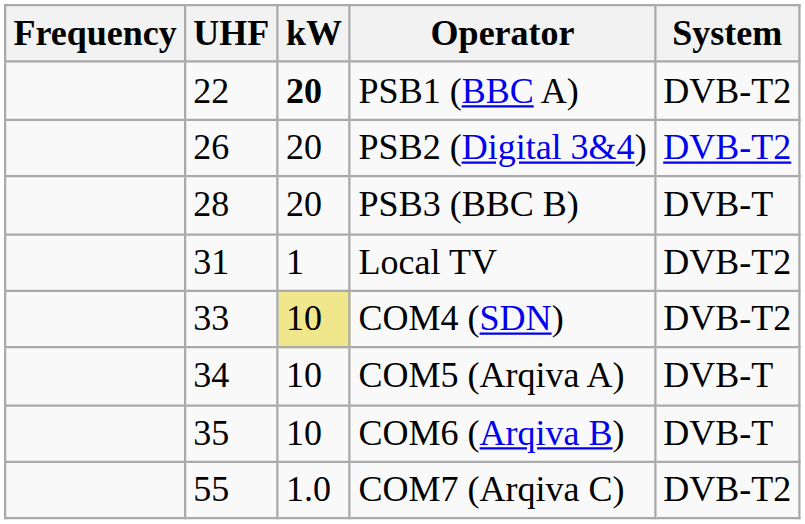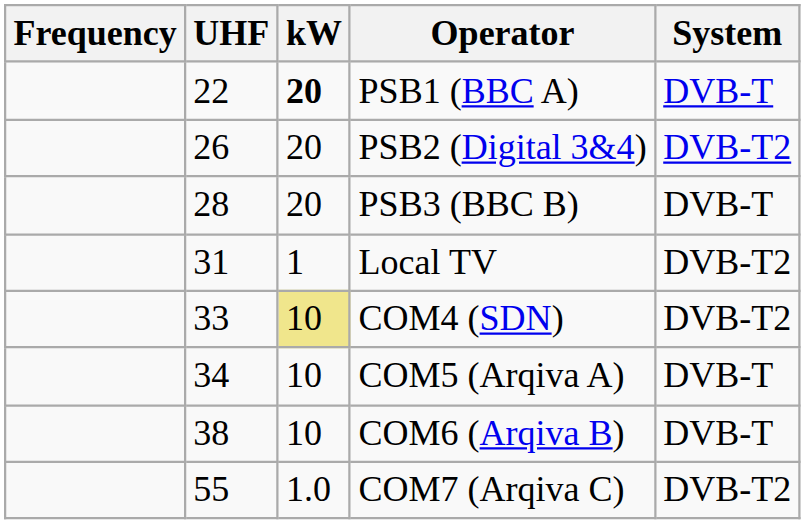PSB1 (BBC A) | System: DVB-T2 -> DVB-T
COM6 (Arqiva B) | UHF: 35 -> 38
